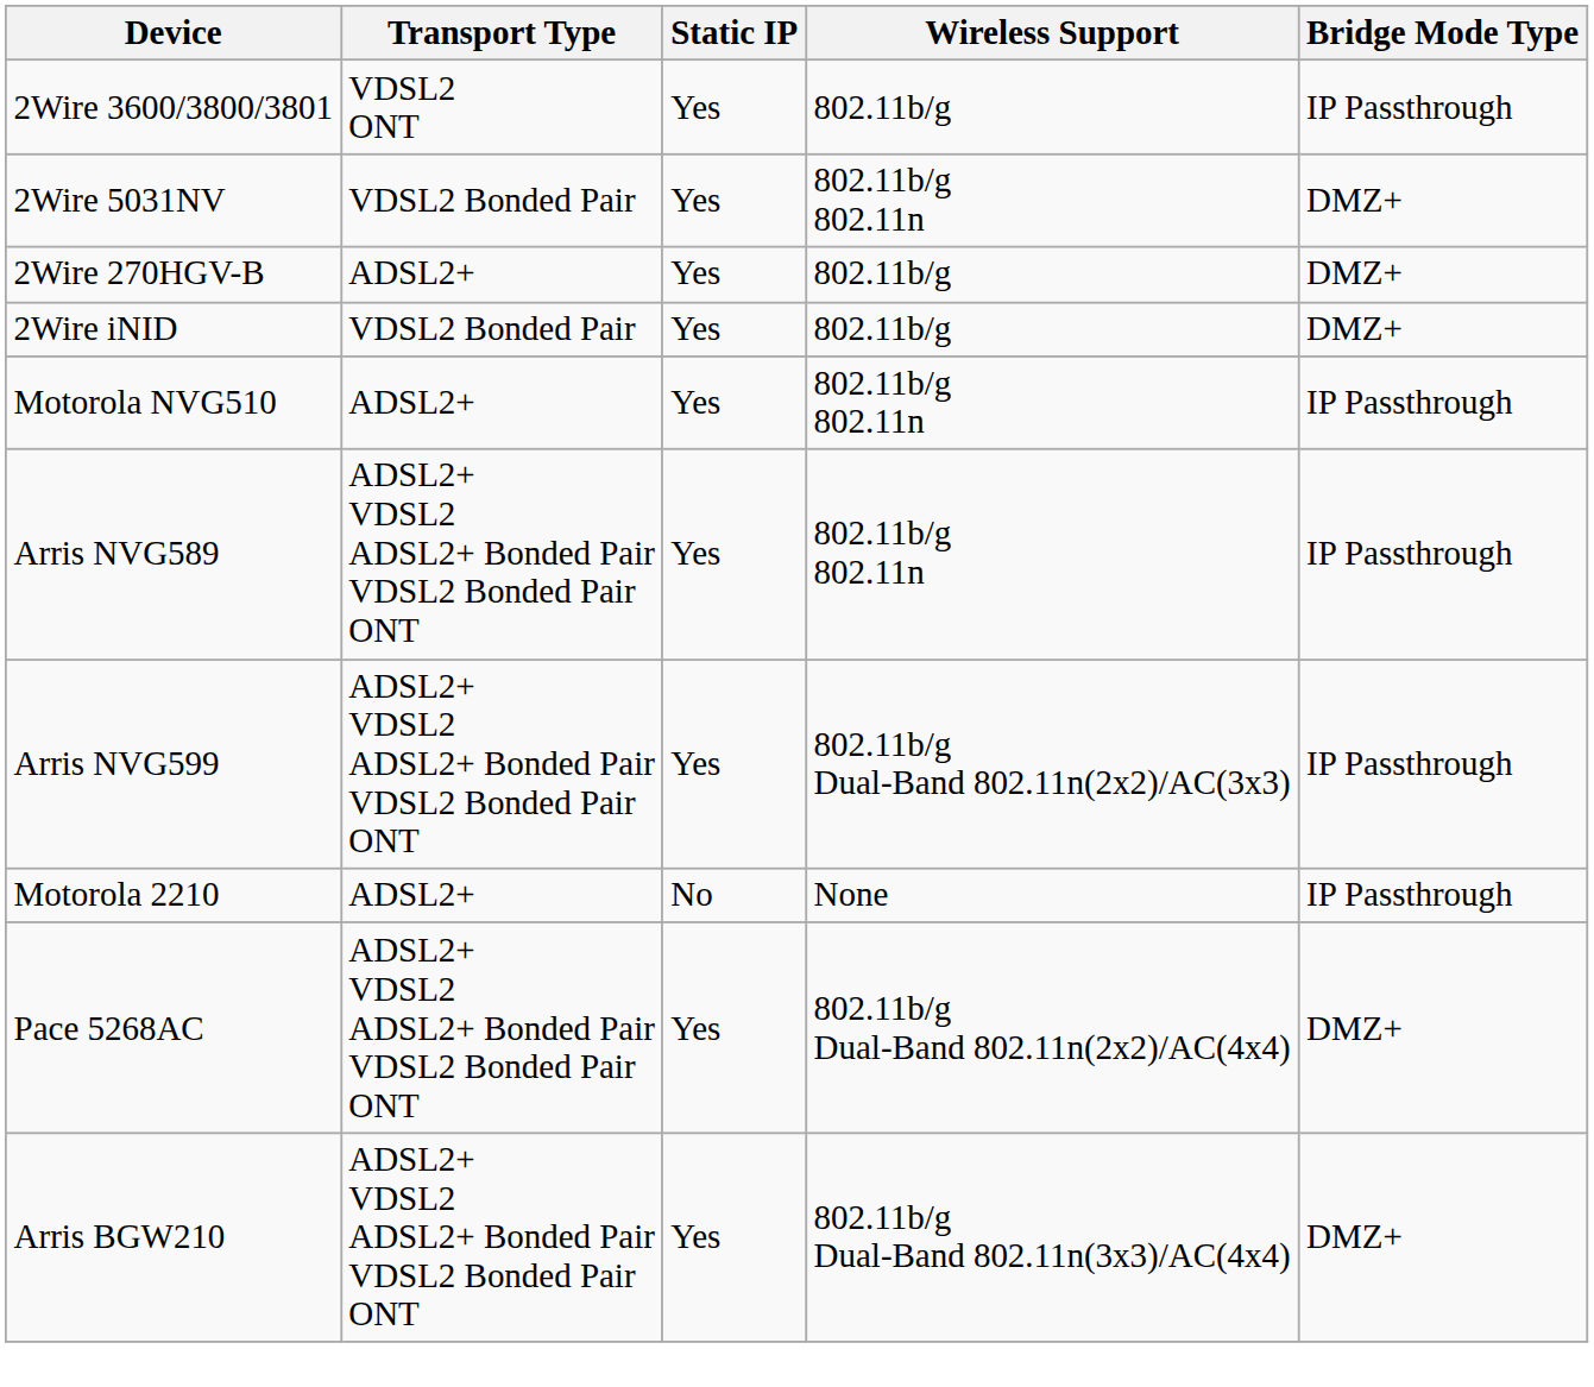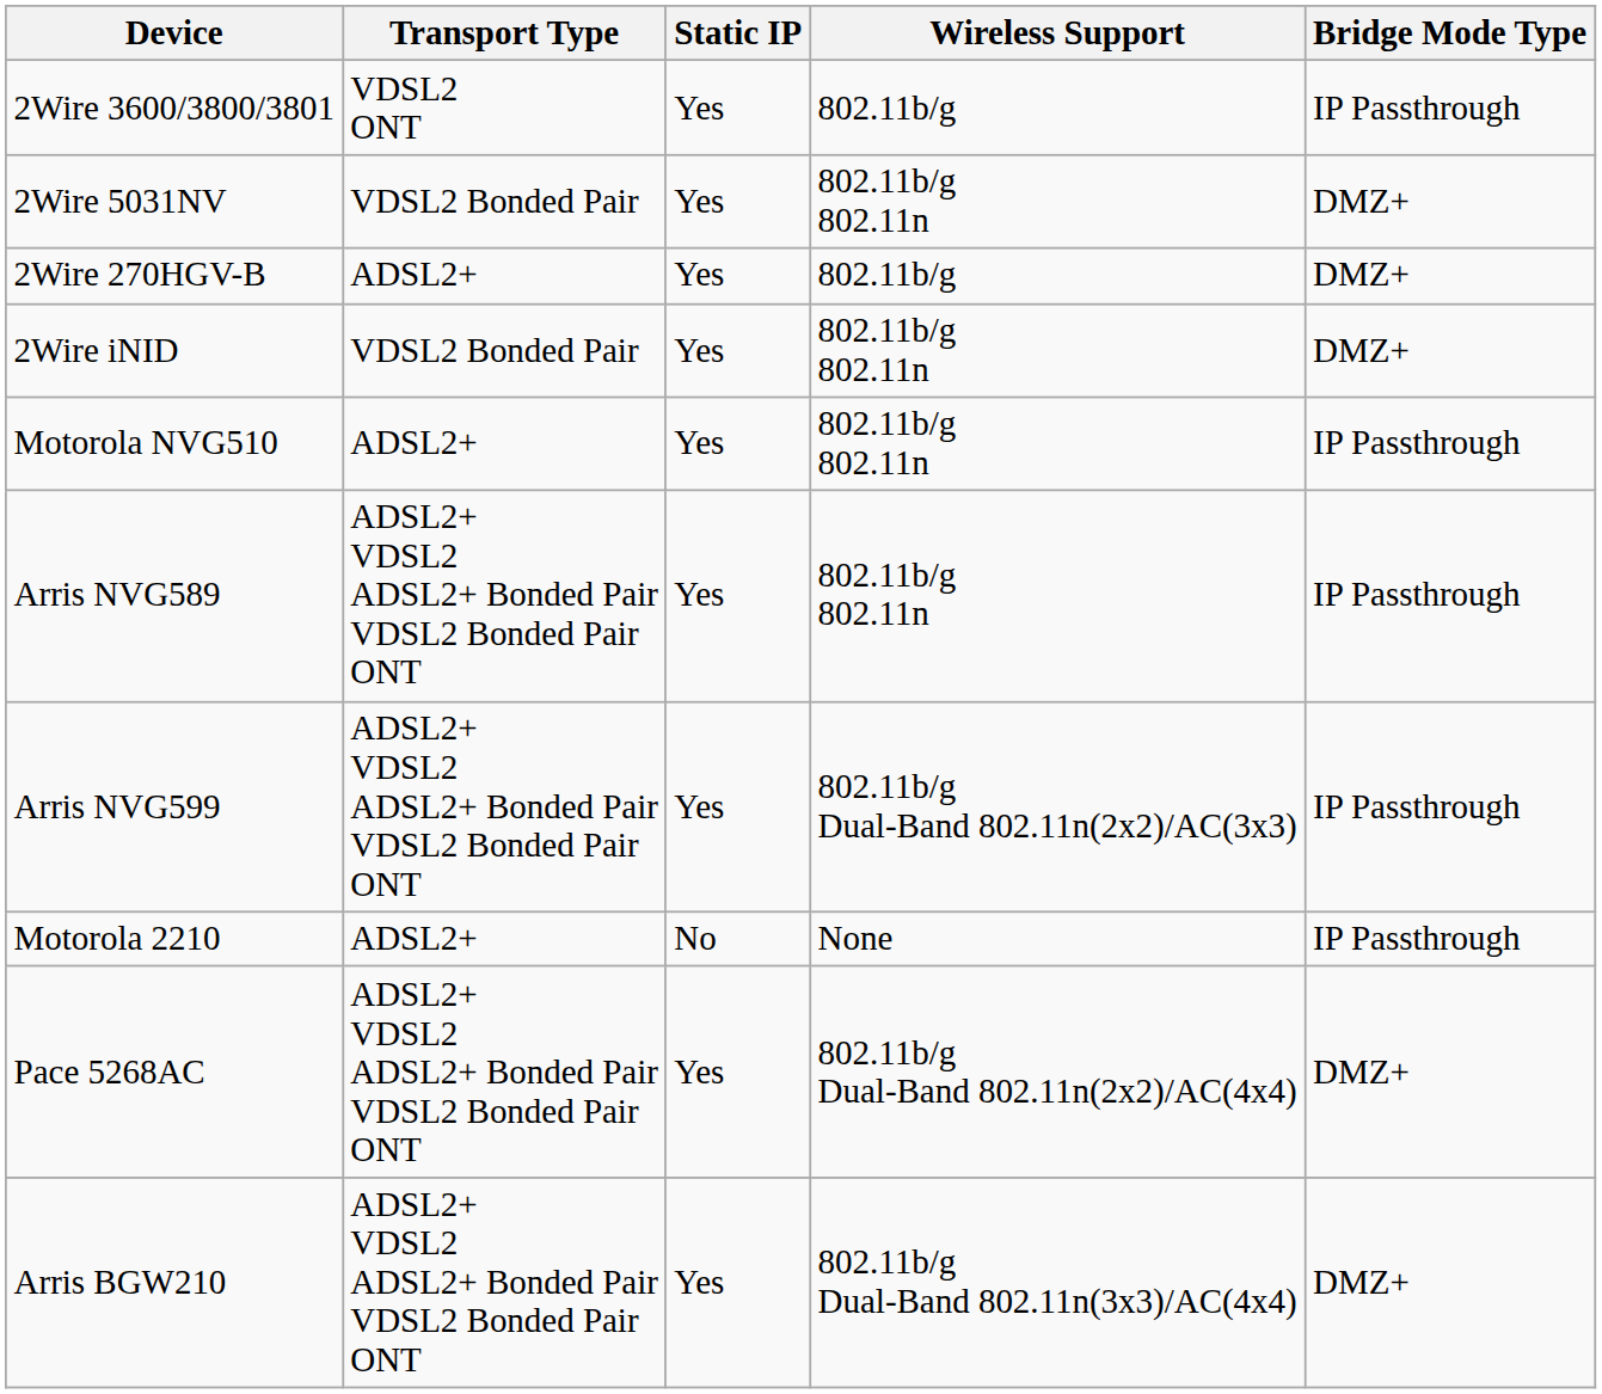2Wire iNID | Wireless Support: 802.11b/g -> 802.11b/g 802.11n
